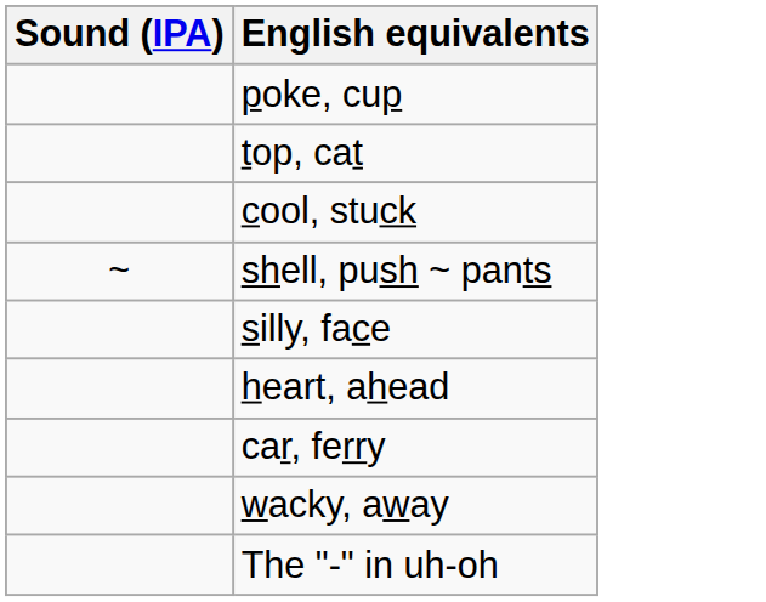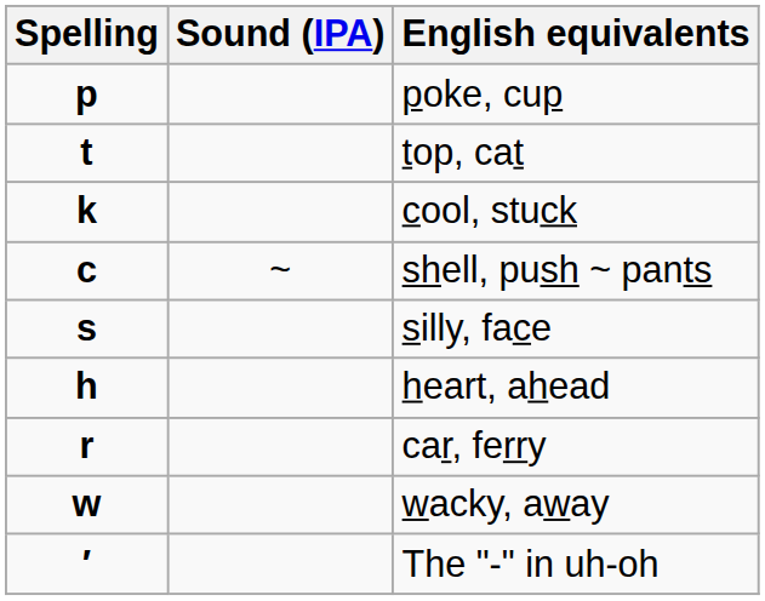+ column: Spelling | p | t | k | c | s | h | r | w | ′
